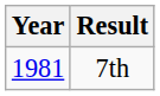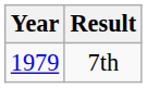7th | Year: 1981 -> 1979
